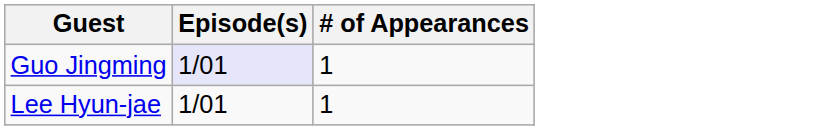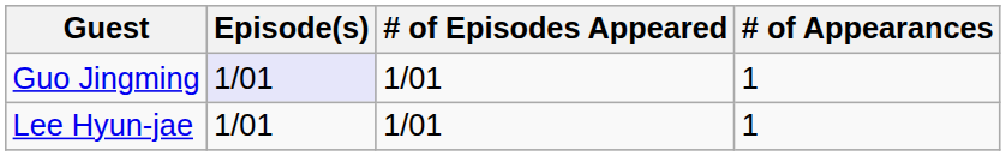+ column: # of Episodes Appeared | 1/01 | 1/01
